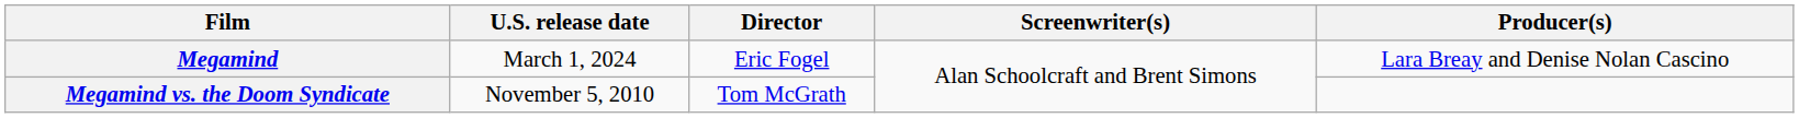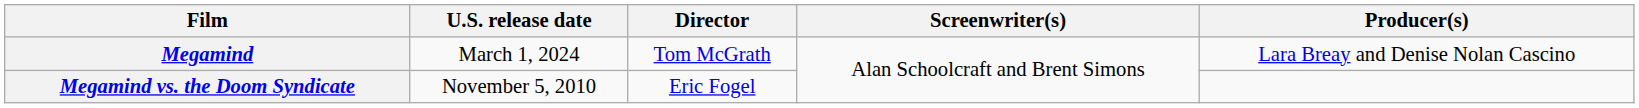Megamind | Director: Eric Fogel -> Tom McGrath
Megamind vs. the Doom Syndicate | Director: Tom McGrath -> Eric Fogel
